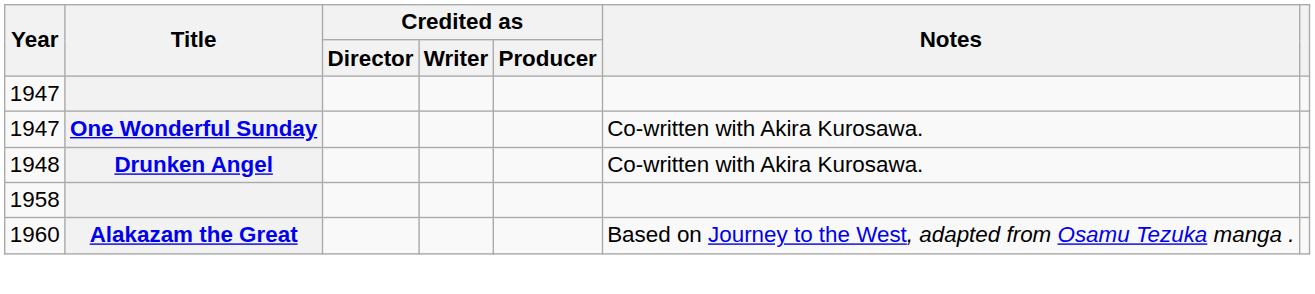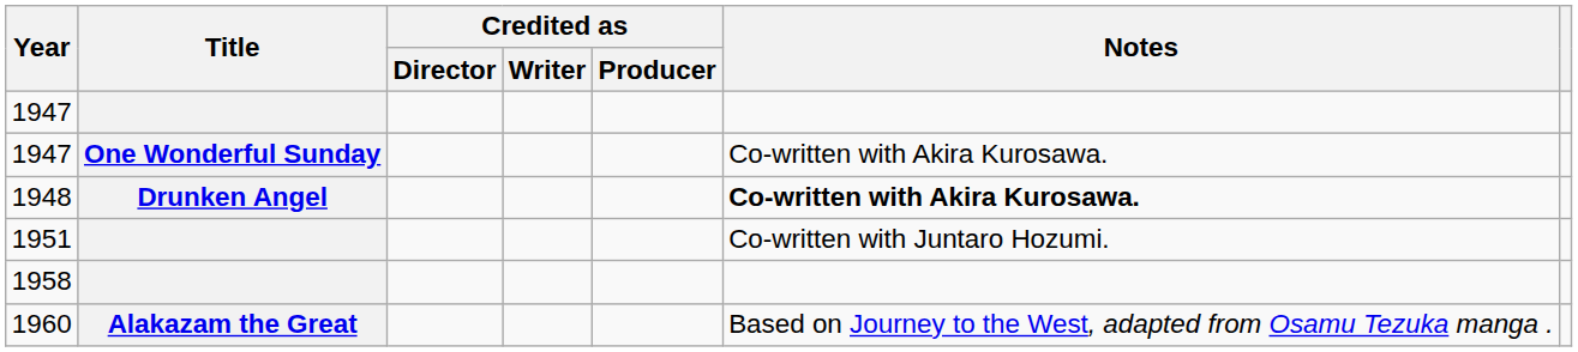1948 | Notes: normal -> bold
+ row: 1951 | Co-written with Juntaro Hozumi.
